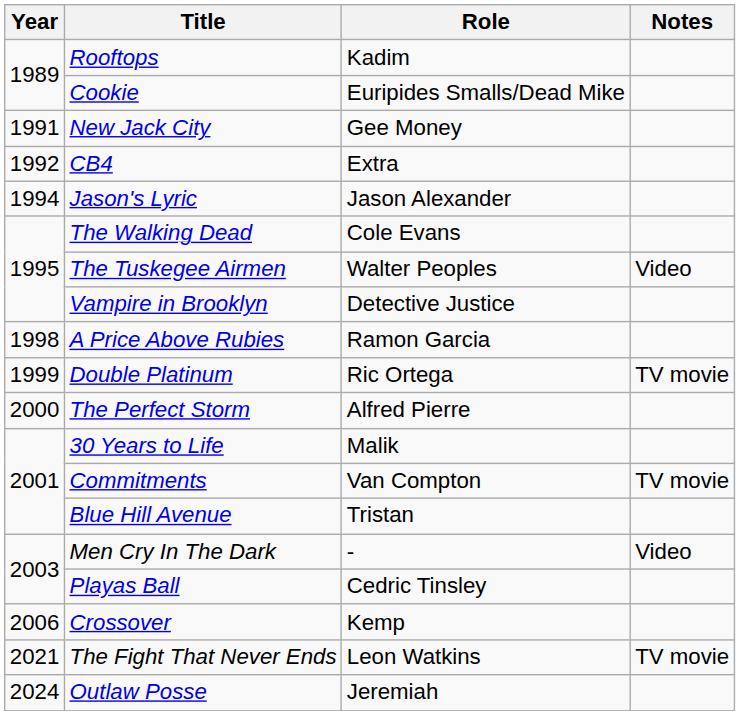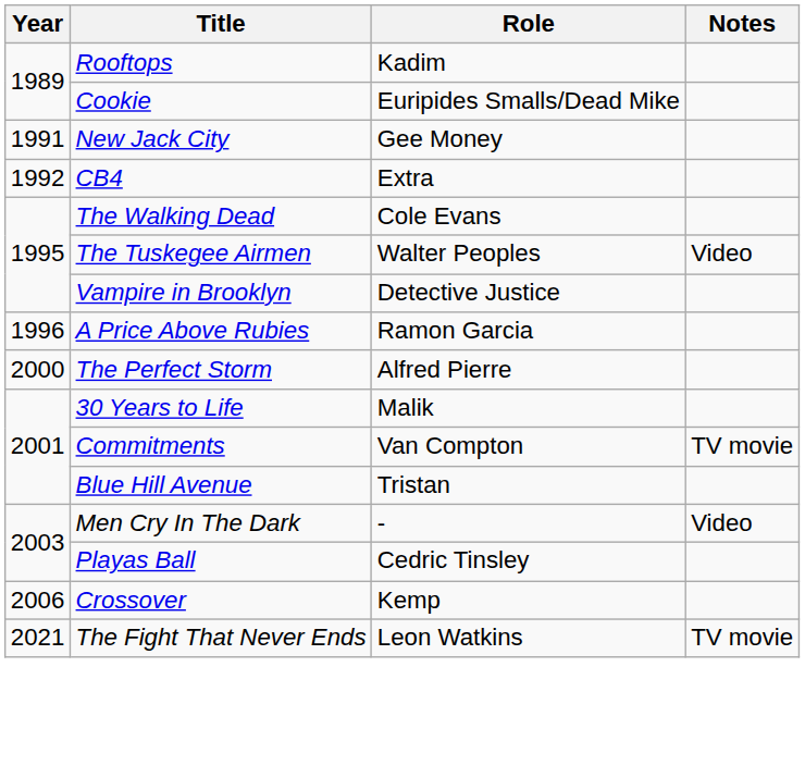- row: 1994 | Jason's Lyric | Jason Alexander
A Price Above Rubies | Year: 1998 -> 1996
- row: 1999 | Double Platinum | Ric Ortega | TV movie
- row: 2024 | Outlaw Posse | Jeremiah
